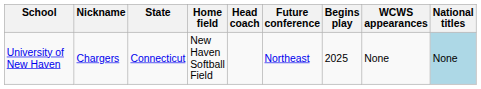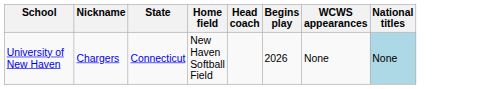- column: Future conference | Northeast
University of New Haven | Begins play: 2025 -> 2026
